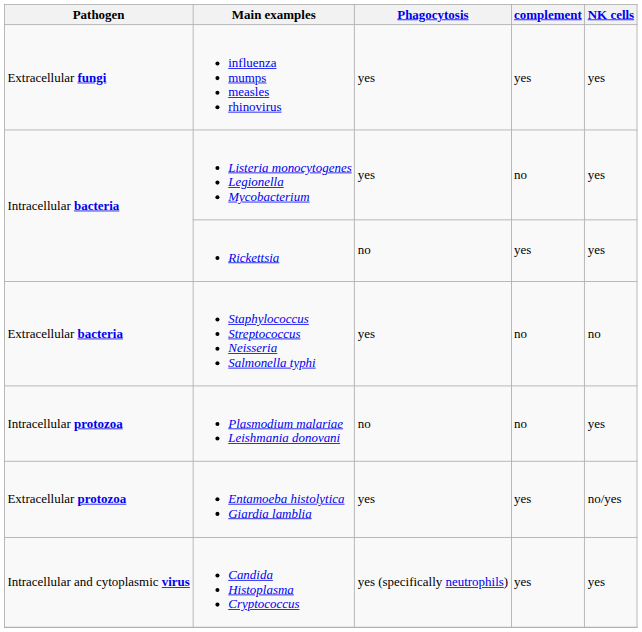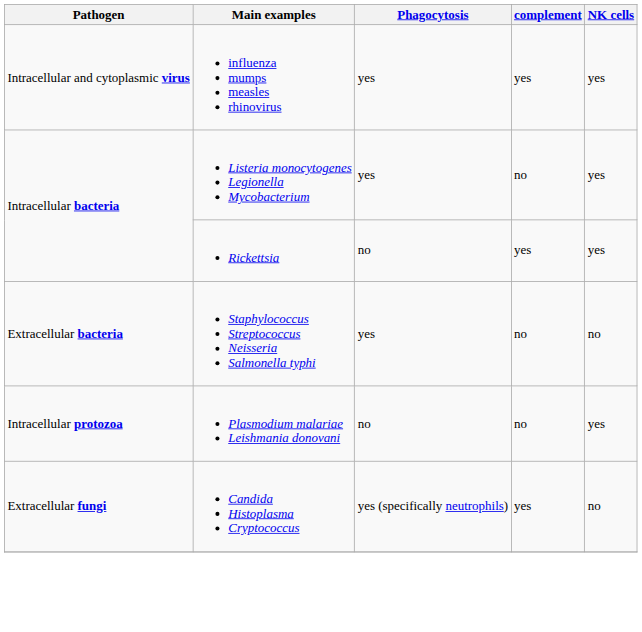influenza mumps measles rhinovirus | Pathogen: Extracellular fungi -> Intracellular and cytoplasmic virus
- row: Extracellular protozoa | Entamoeba histolytica Giardia lamblia | yes | yes | no/yes
Candida Histoplasma Cryptococcus | Pathogen: Intracellular and cytoplasmic virus -> Extracellular fungi
Candida Histoplasma Cryptococcus | NK cells: yes -> no
